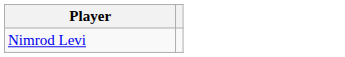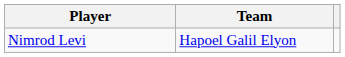+ column: Team | Hapoel Galil Elyon
